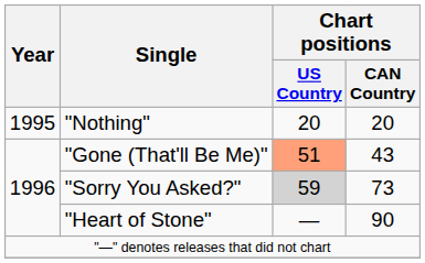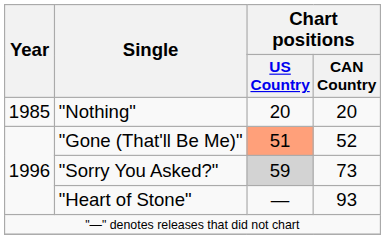"Nothing" | Year: 1995 -> 1985
"Gone (That'll Be Me)" | Chart positions / CAN Country: 43 -> 52
"Heart of Stone" | Chart positions / CAN Country: 90 -> 93
